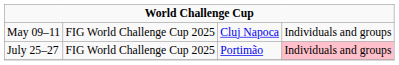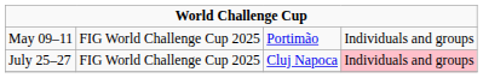May 09–11 | column 3: Cluj Napoca -> Portimão
July 25–27 | column 3: Portimão -> Cluj Napoca
